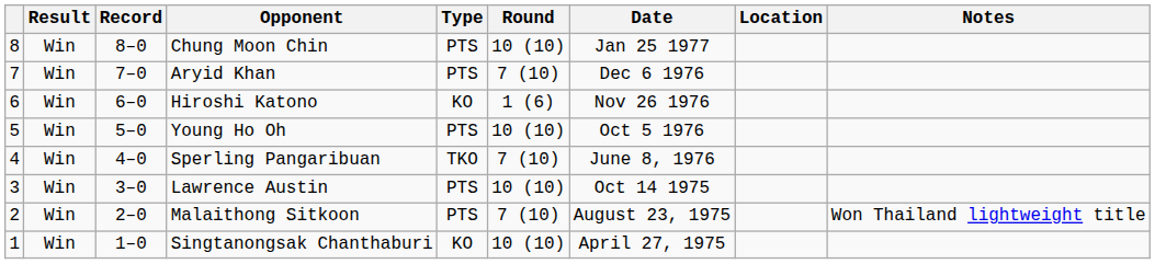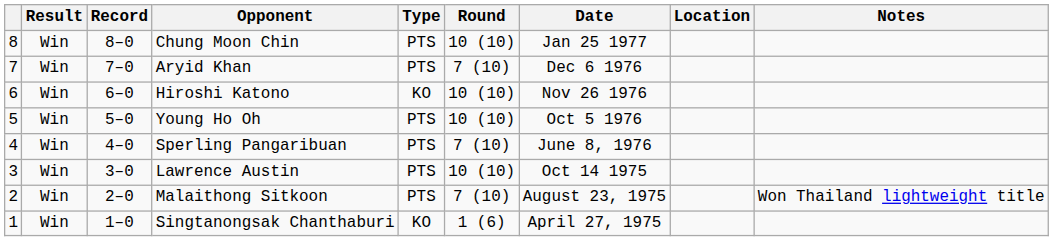Hiroshi Katono | Round: 1 (6) -> 10 (10)
Sperling Pangaribuan | Type: TKO -> PTS
Singtanongsak Chanthaburi | Round: 10 (10) -> 1 (6)
